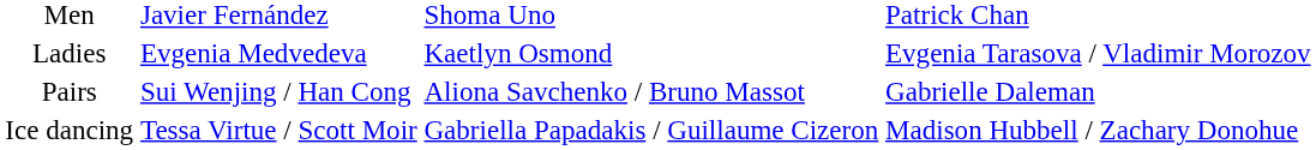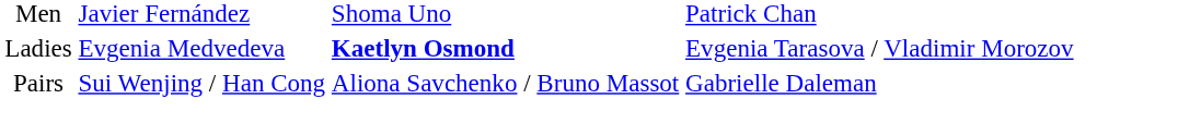Ladies | column 3: normal -> bold
- row: Ice dancing | Tessa Virtue / Scott Moir | Gabriella Papadakis / Guillaume Cizeron | Madison Hubbell / Zachary Donohue
